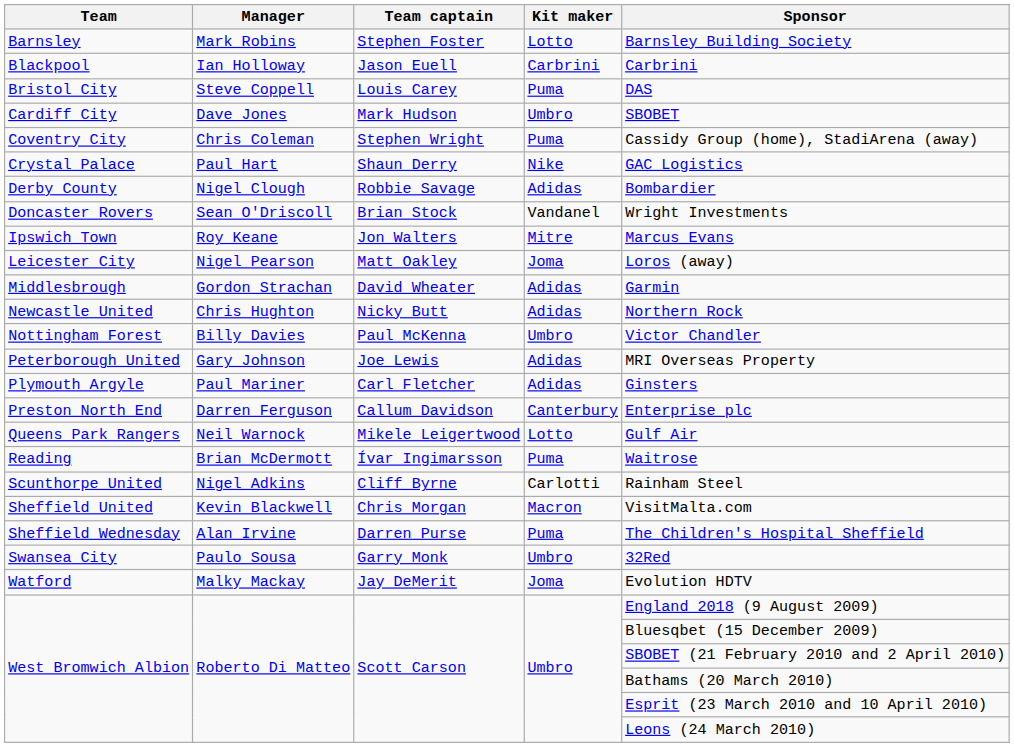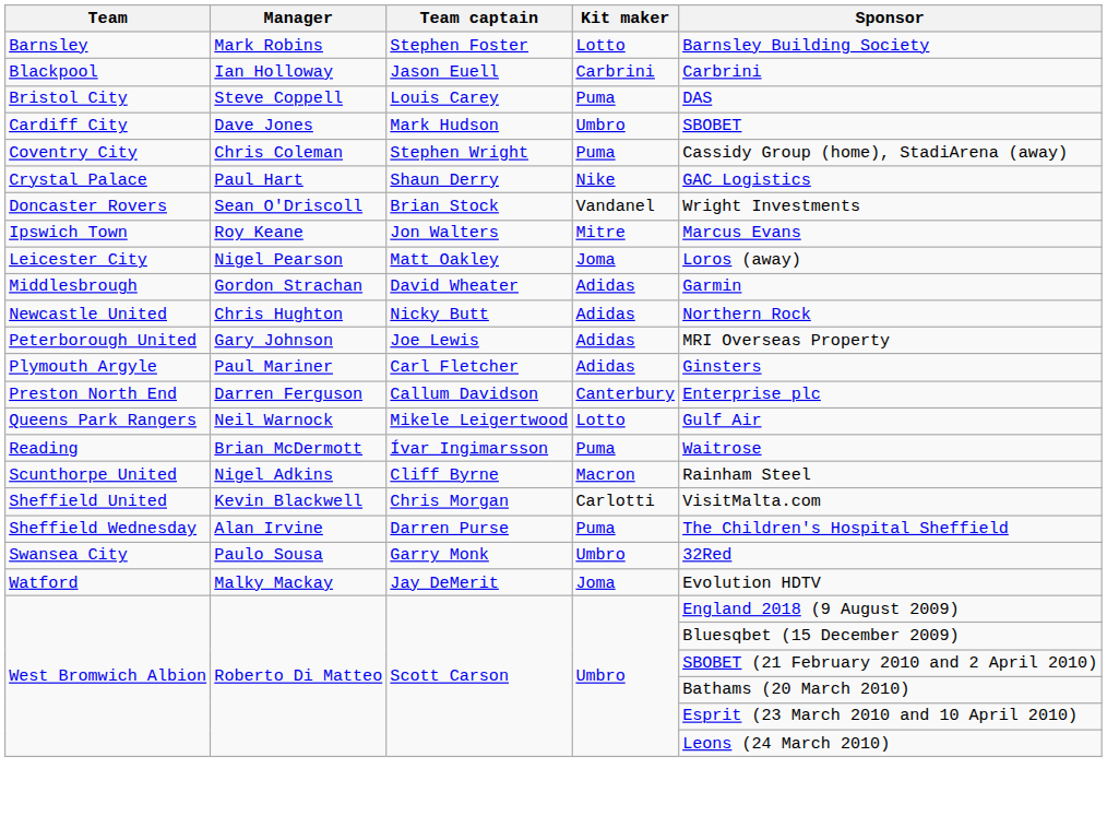- row: Derby County | Nigel Clough | Robbie Savage | Adidas | Bombardier
- row: Nottingham Forest | Billy Davies | Paul McKenna | Umbro | Victor Chandler
Scunthorpe United | Kit maker: Carlotti -> Macron
Sheffield United | Kit maker: Macron -> Carlotti
